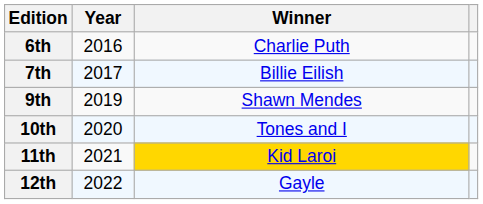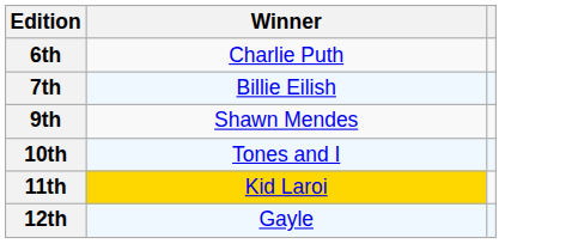- column: Year | 2016 | 2017 | 2019 | 2020 | 2021 | 2022
